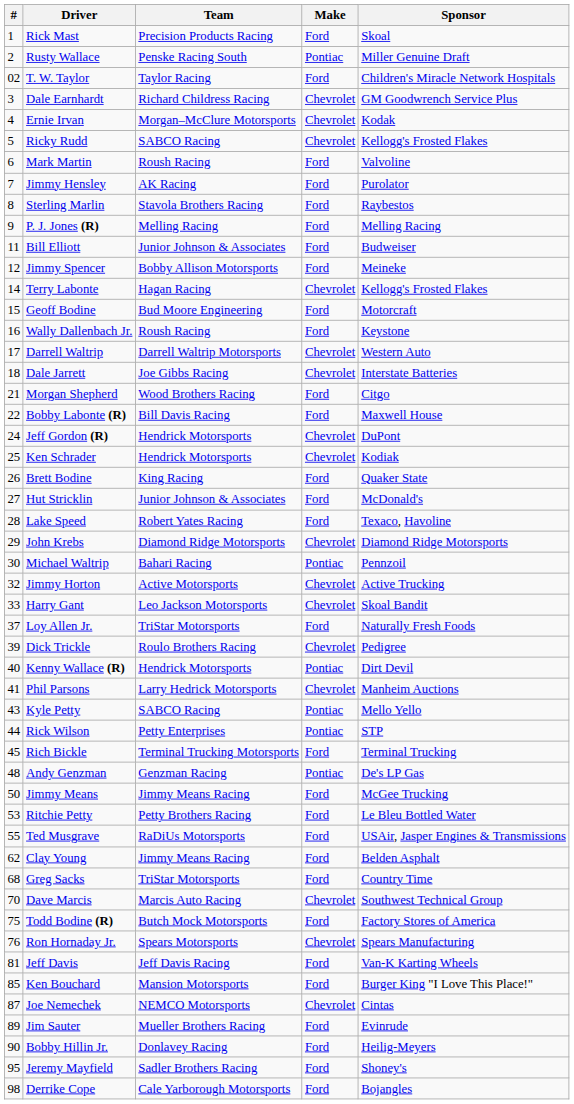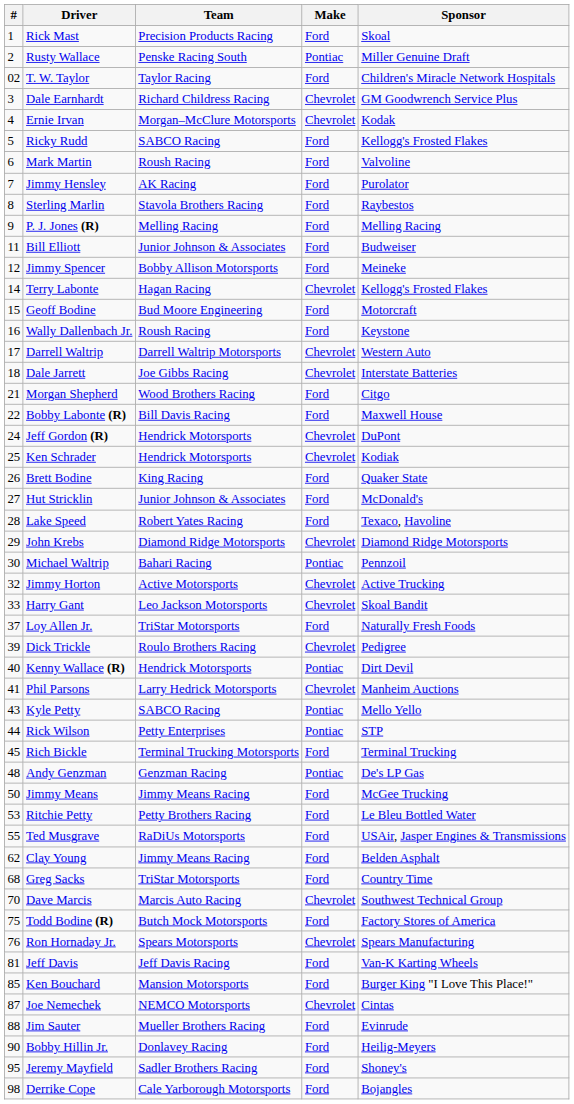Ricky Rudd | Make: Chevrolet -> Ford
Jim Sauter | #: 89 -> 88
